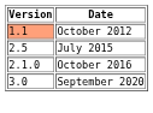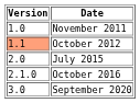+ row: 1.0 | November 2011
July 2015 | Version: 2.5 -> 2.0
